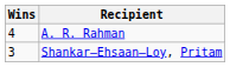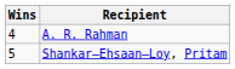Shankar–Ehsaan–Loy, Pritam | Wins: 3 -> 5
